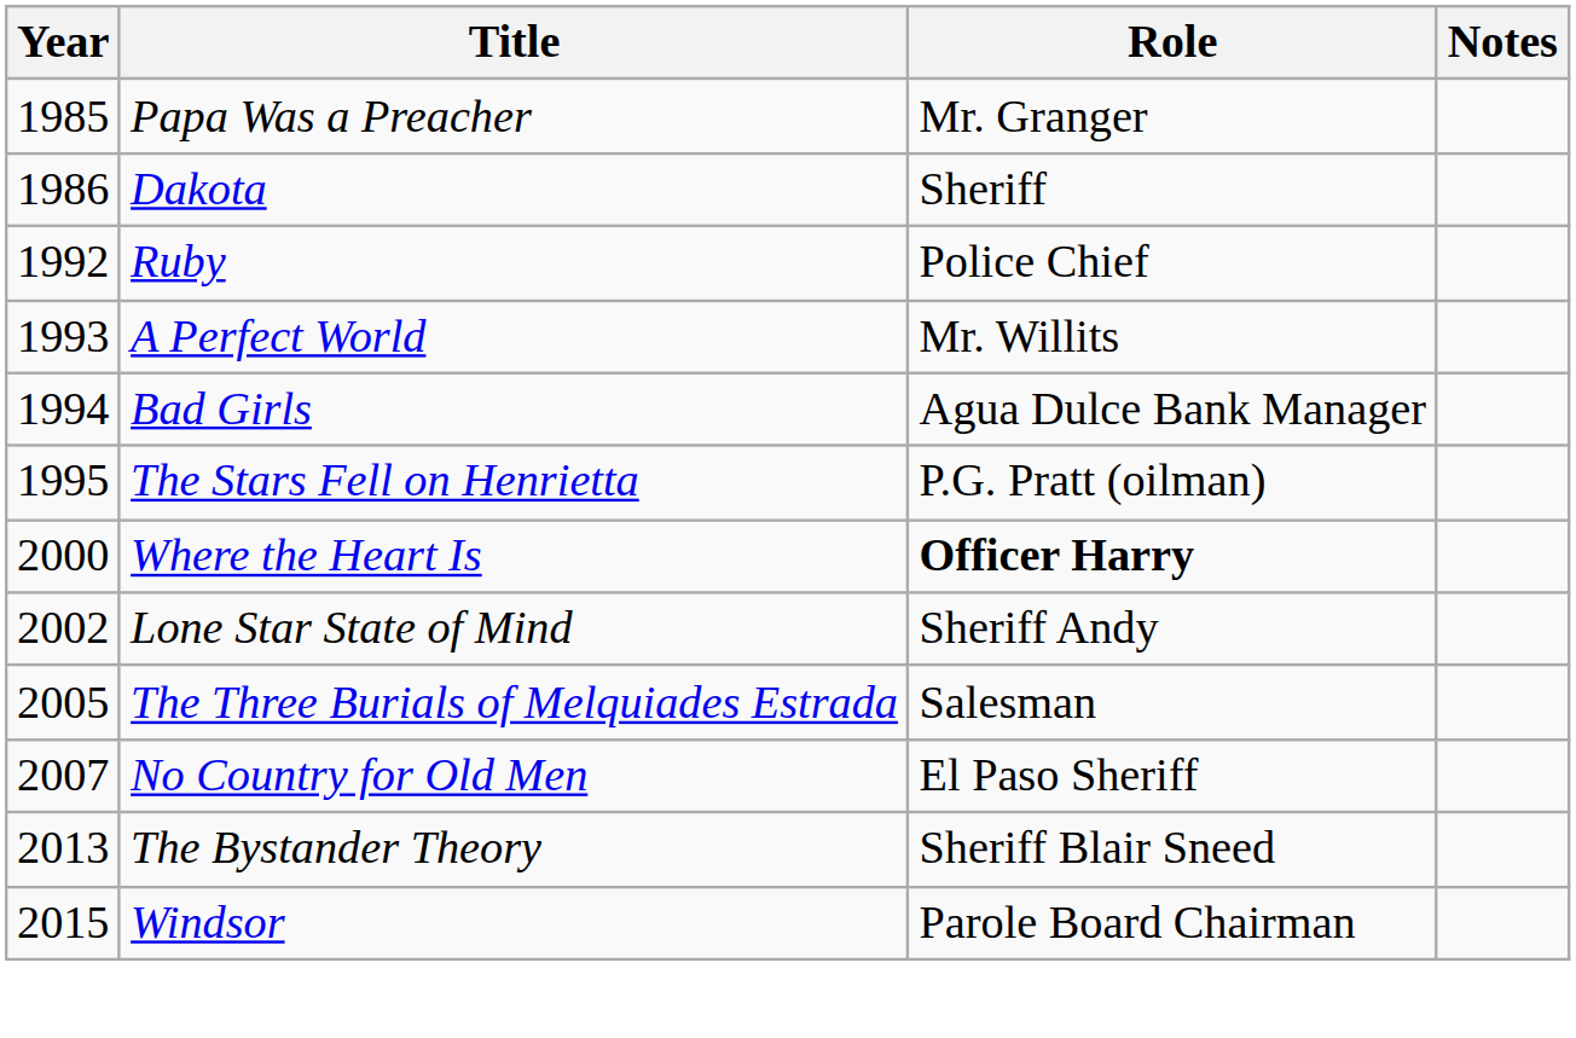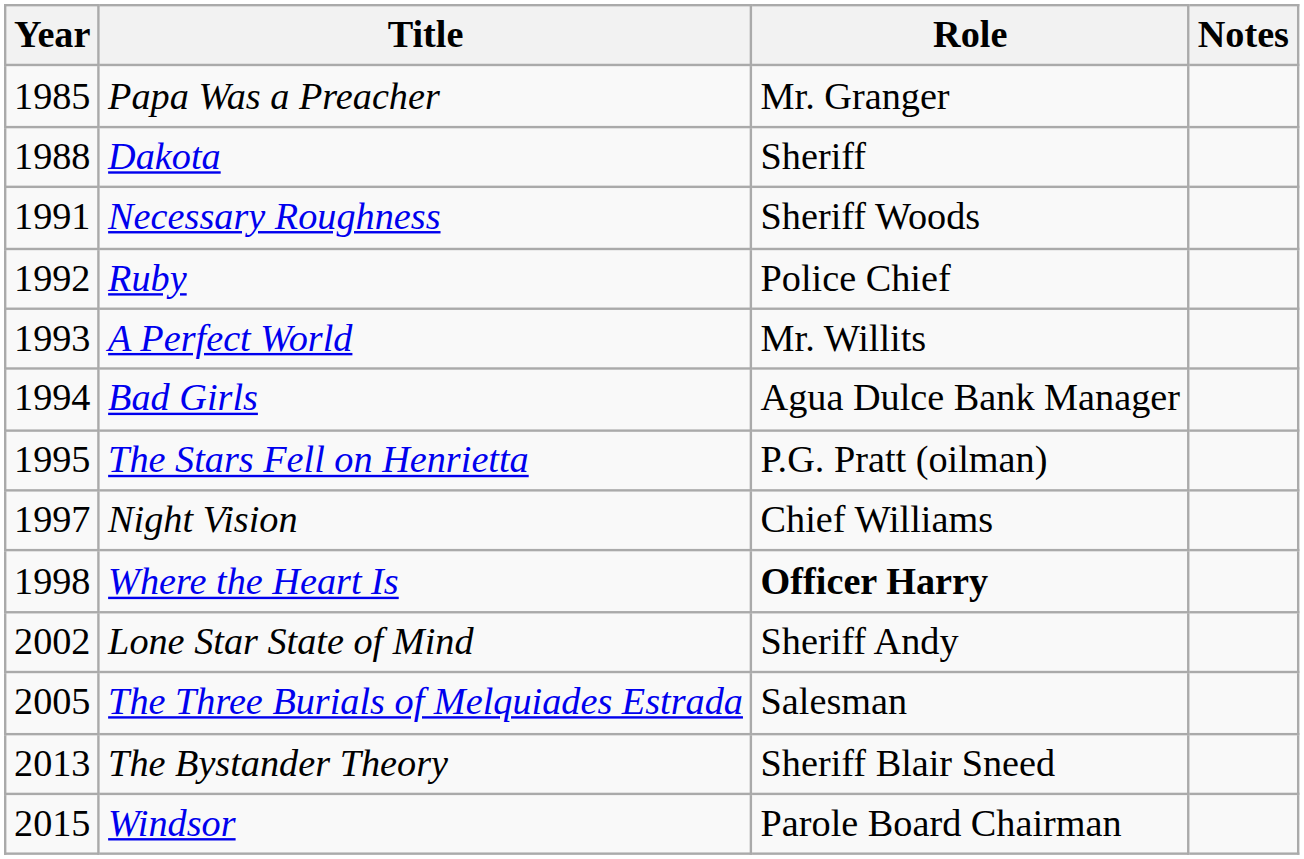Dakota | Year: 1986 -> 1988
+ row: 1991 | Necessary Roughness | Sheriff Woods
+ row: 1997 | Night Vision | Chief Williams
Where the Heart Is | Year: 2000 -> 1998
- row: 2007 | No Country for Old Men | El Paso Sheriff
